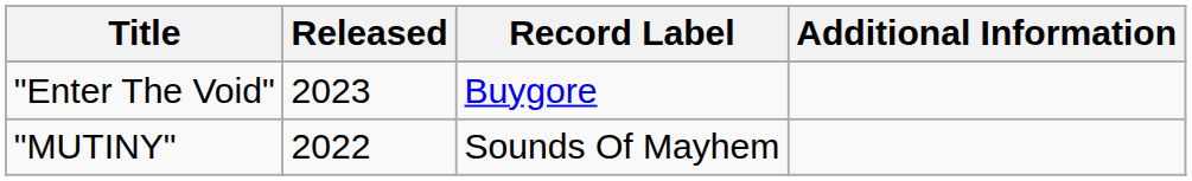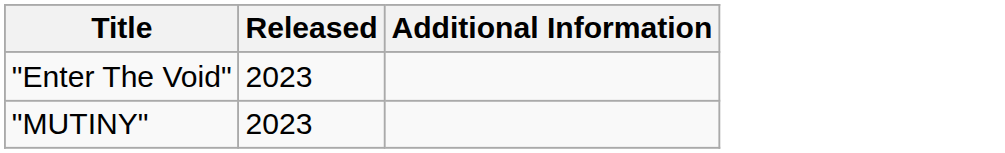- column: Record Label | Buygore | Sounds Of Mayhem
"MUTINY" | Released: 2022 -> 2023
